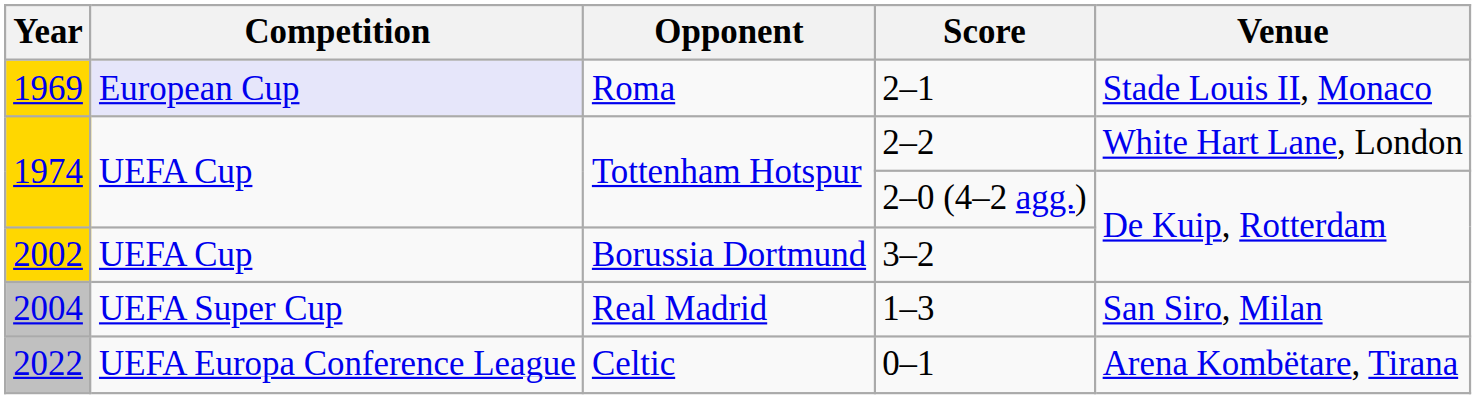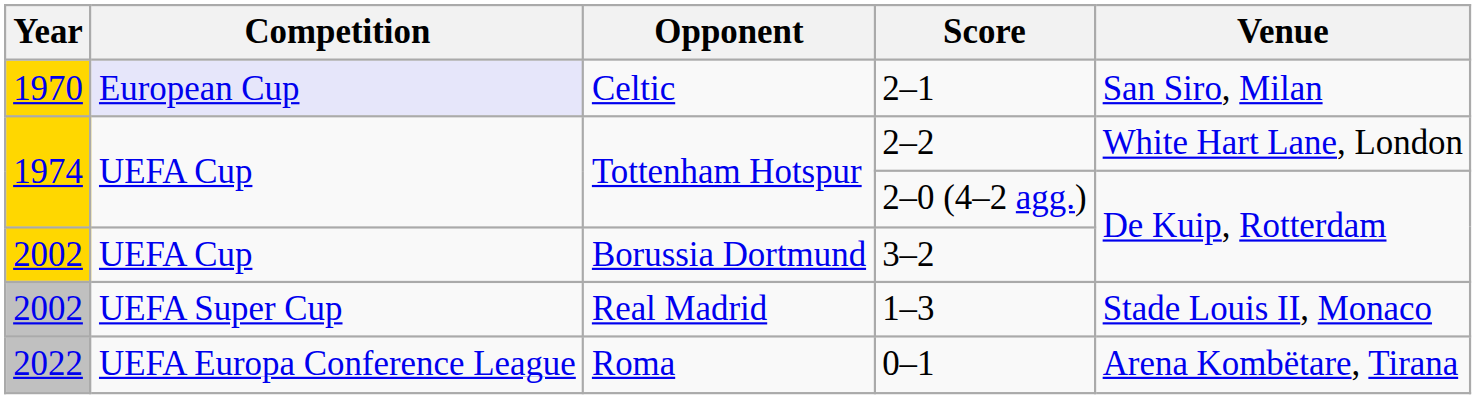2–1 | Year: 1969 -> 1970
2–1 | Opponent: Roma -> Celtic
2–1 | Venue: Stade Louis II, Monaco -> San Siro, Milan
1–3 | Year: 2004 -> 2002
1–3 | Venue: San Siro, Milan -> Stade Louis II, Monaco
0–1 | Opponent: Celtic -> Roma
